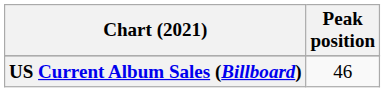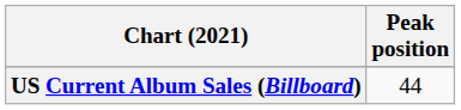US Current Album Sales (Billboard) | Peak position: 46 -> 44
